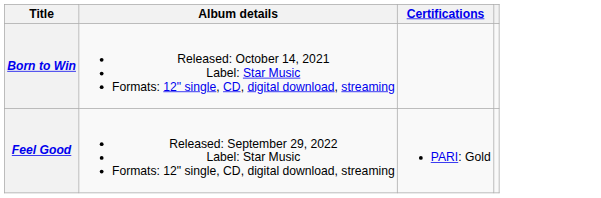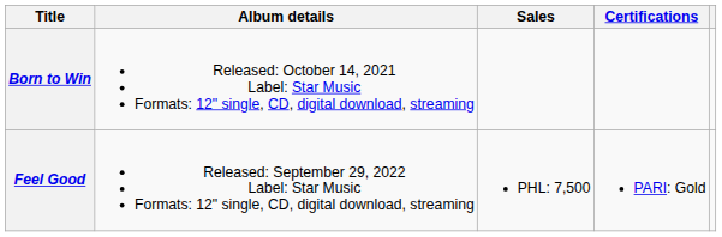+ column: Sales | PHL: 7,500
